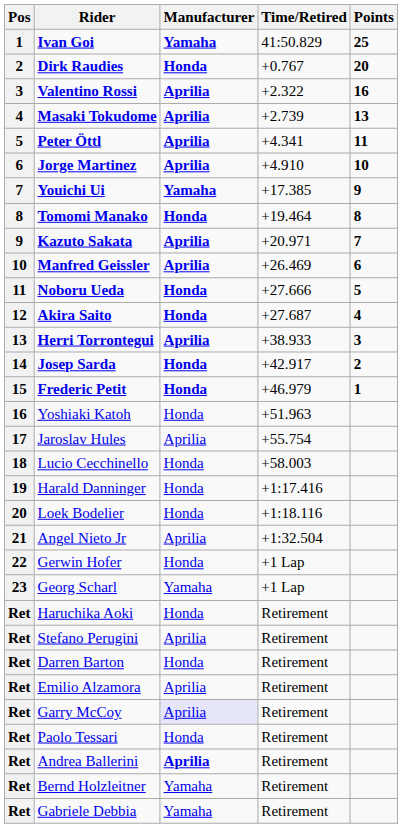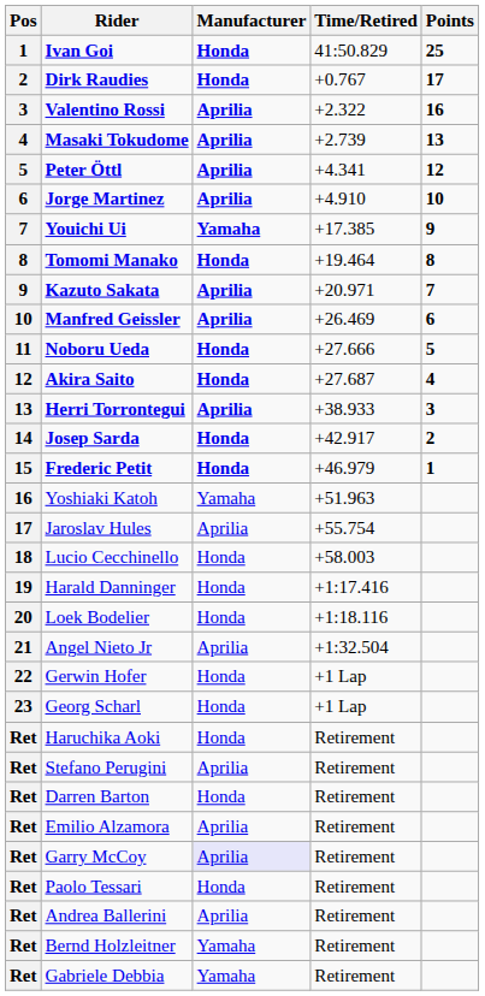Ivan Goi | Manufacturer: Yamaha -> Honda
Dirk Raudies | Points: 20 -> 17
Peter Öttl | Points: 11 -> 12
Yoshiaki Katoh | Manufacturer: Honda -> Yamaha
Georg Scharl | Manufacturer: Yamaha -> Honda
Andrea Ballerini | Manufacturer: bold -> normal
